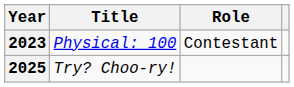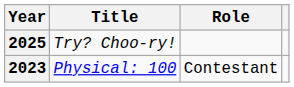rows swapped: 2023 <-> 2025
